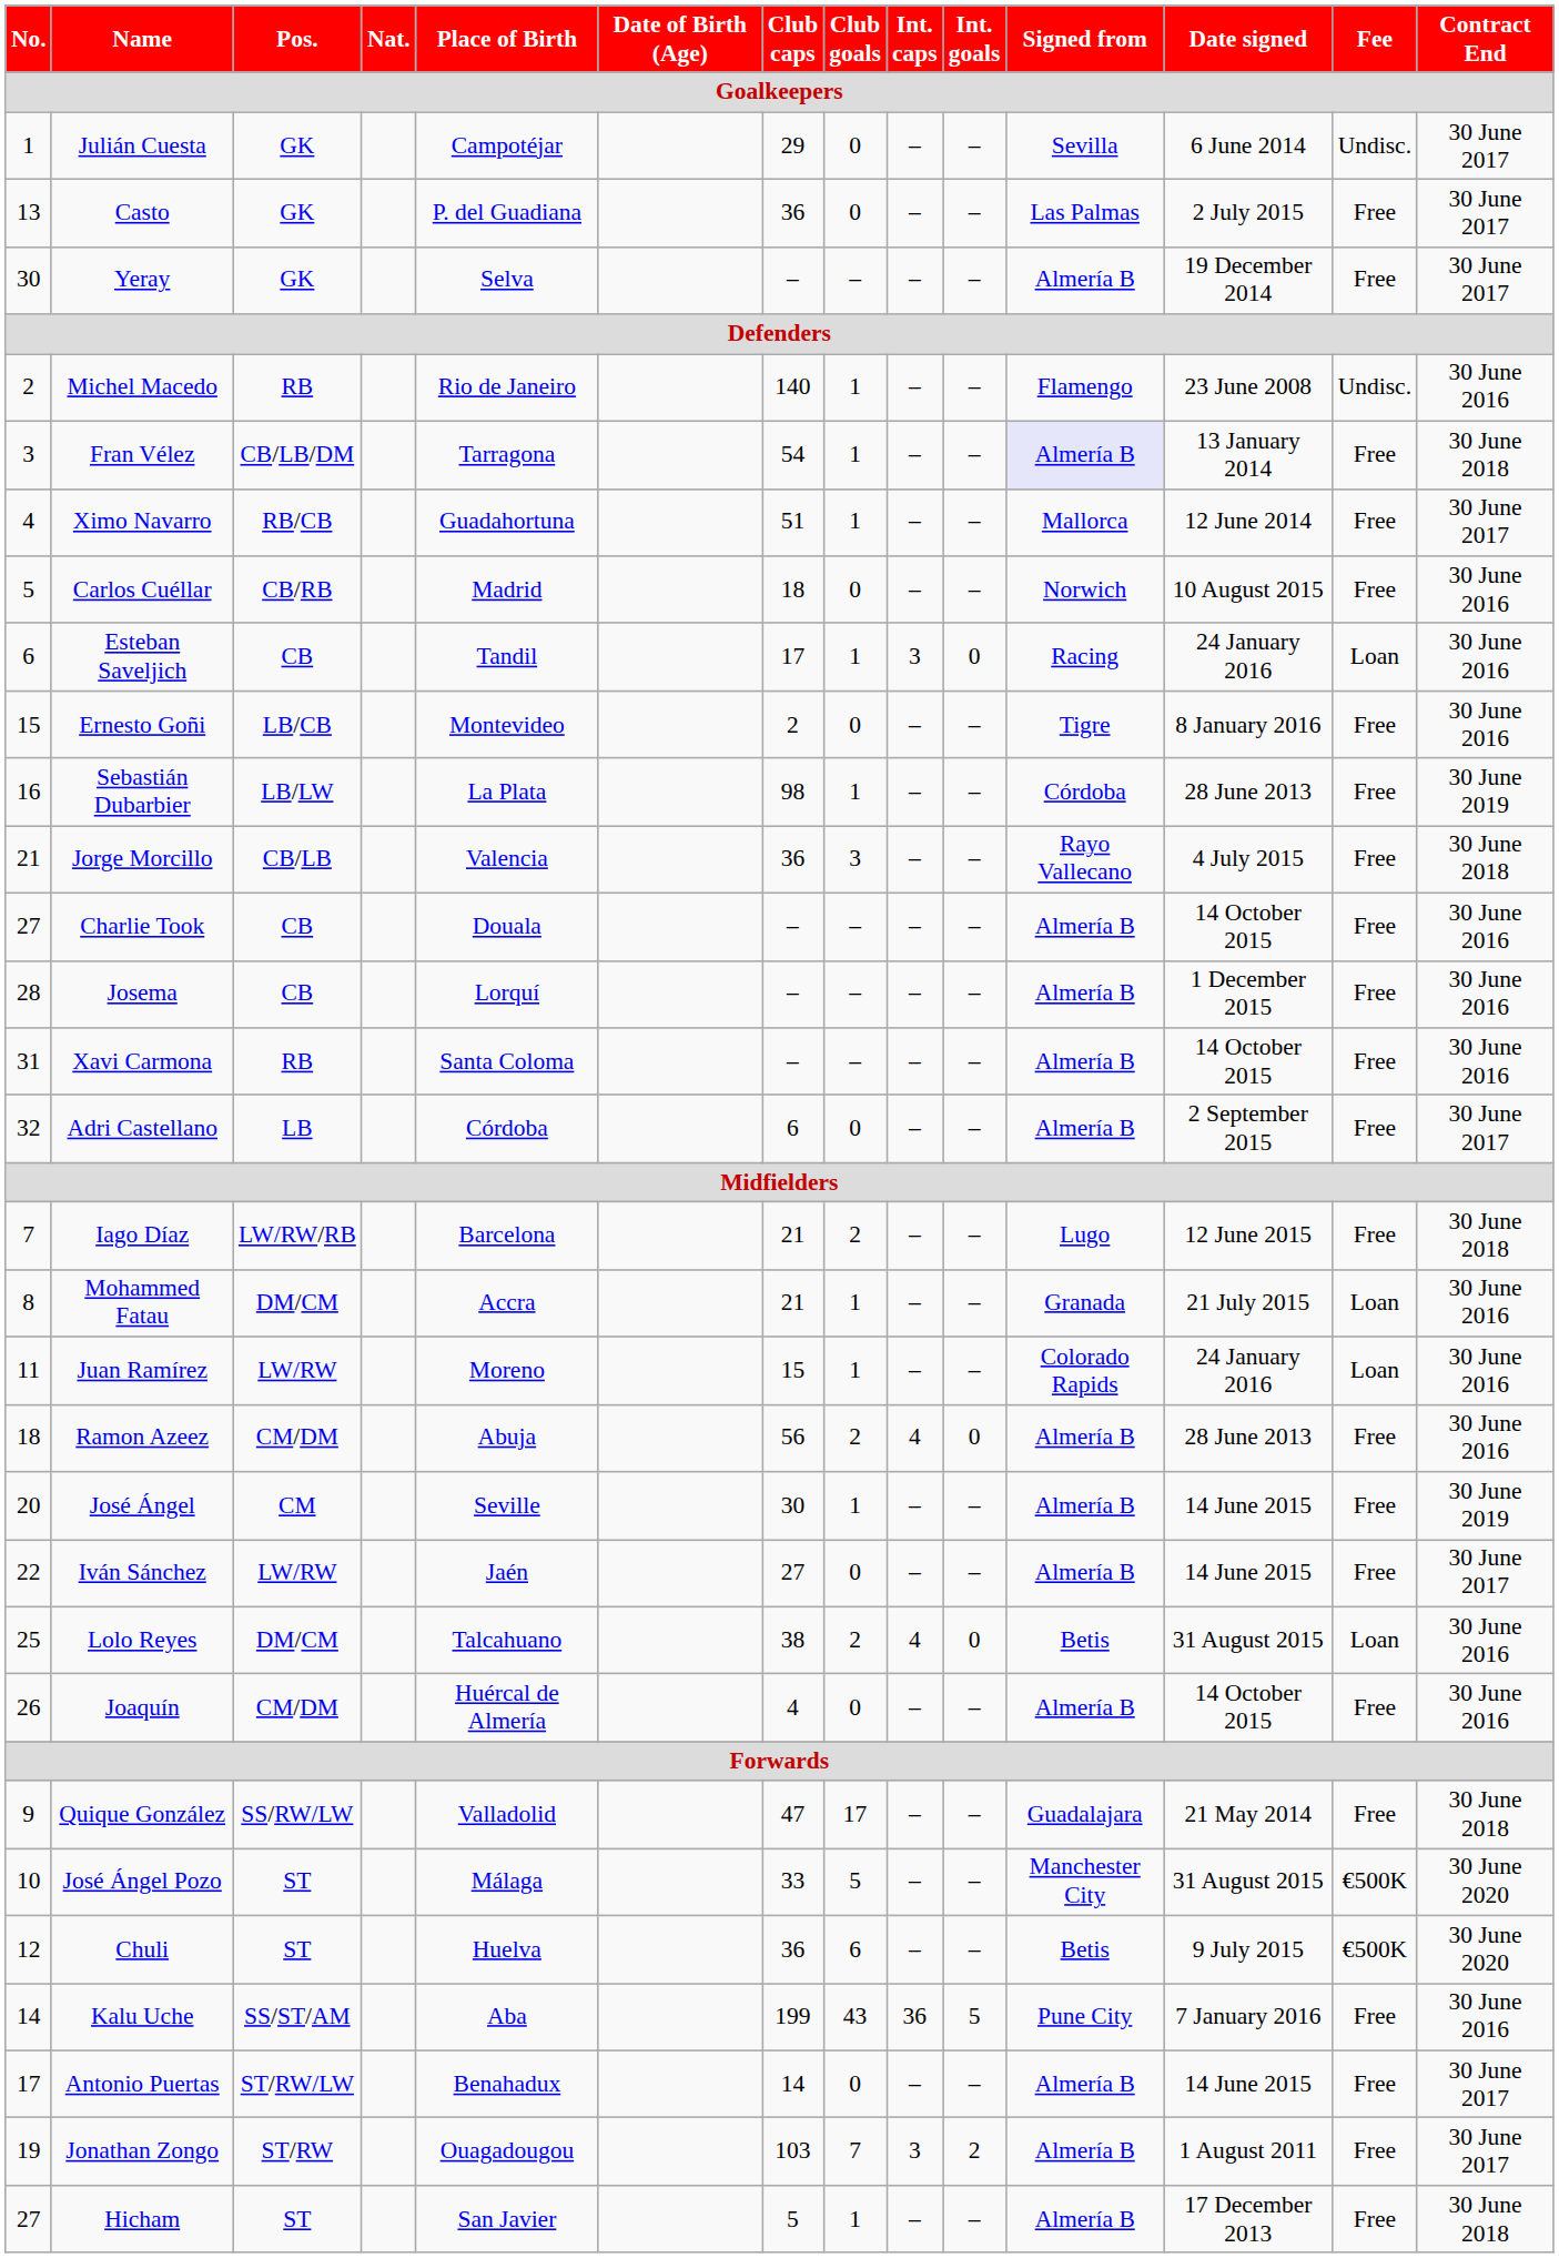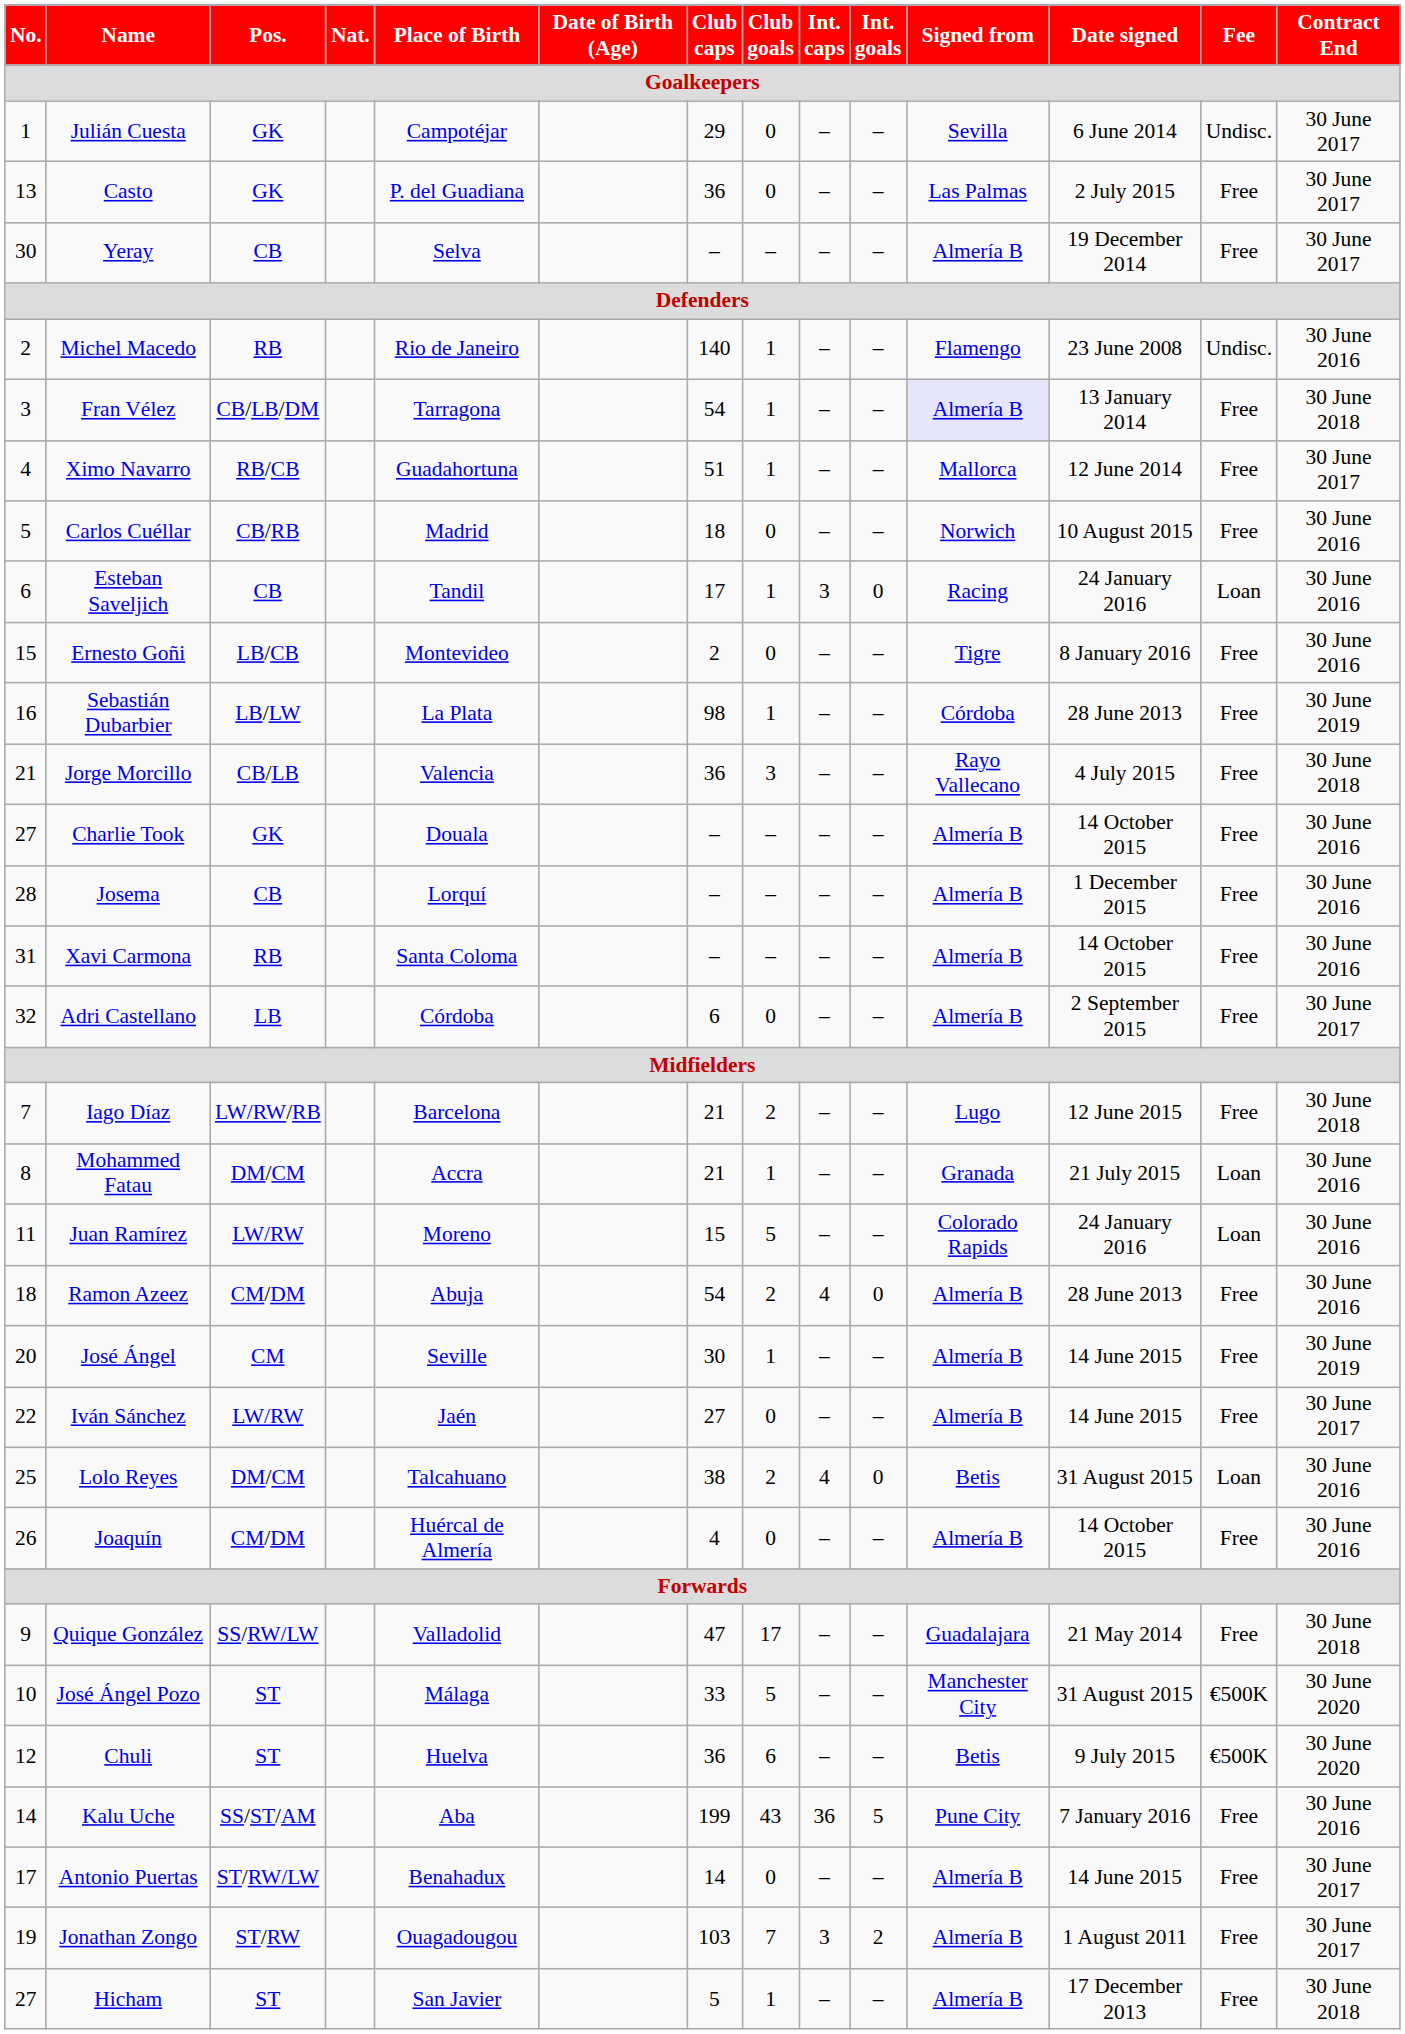Yeray | Pos.: GK -> CB
Charlie Took | Pos.: CB -> GK
Juan Ramírez | Club goals: 1 -> 5
Ramon Azeez | Club caps: 56 -> 54
